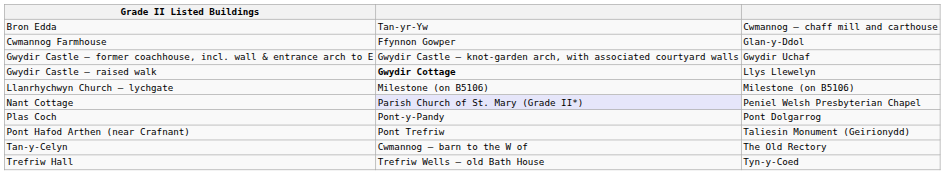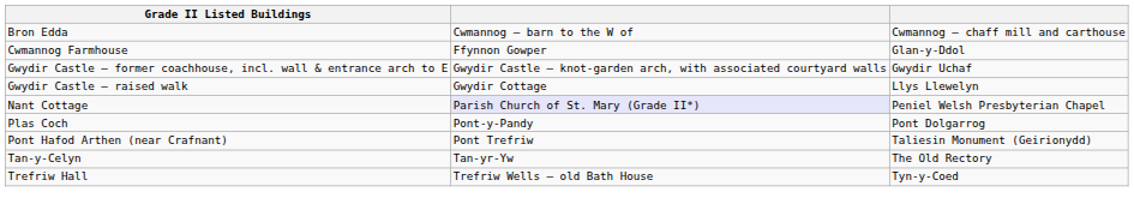Bron Edda | column 2: Tan-yr-Yw -> Cwmannog – barn to the W of
Gwydir Castle – raised walk | column 2: bold -> normal
- row: Llanrhychwyn Church – lychgate | Milestone (on B5106) | Milestone (on B5106)
Tan-y-Celyn | column 2: Cwmannog – barn to the W of -> Tan-yr-Yw
